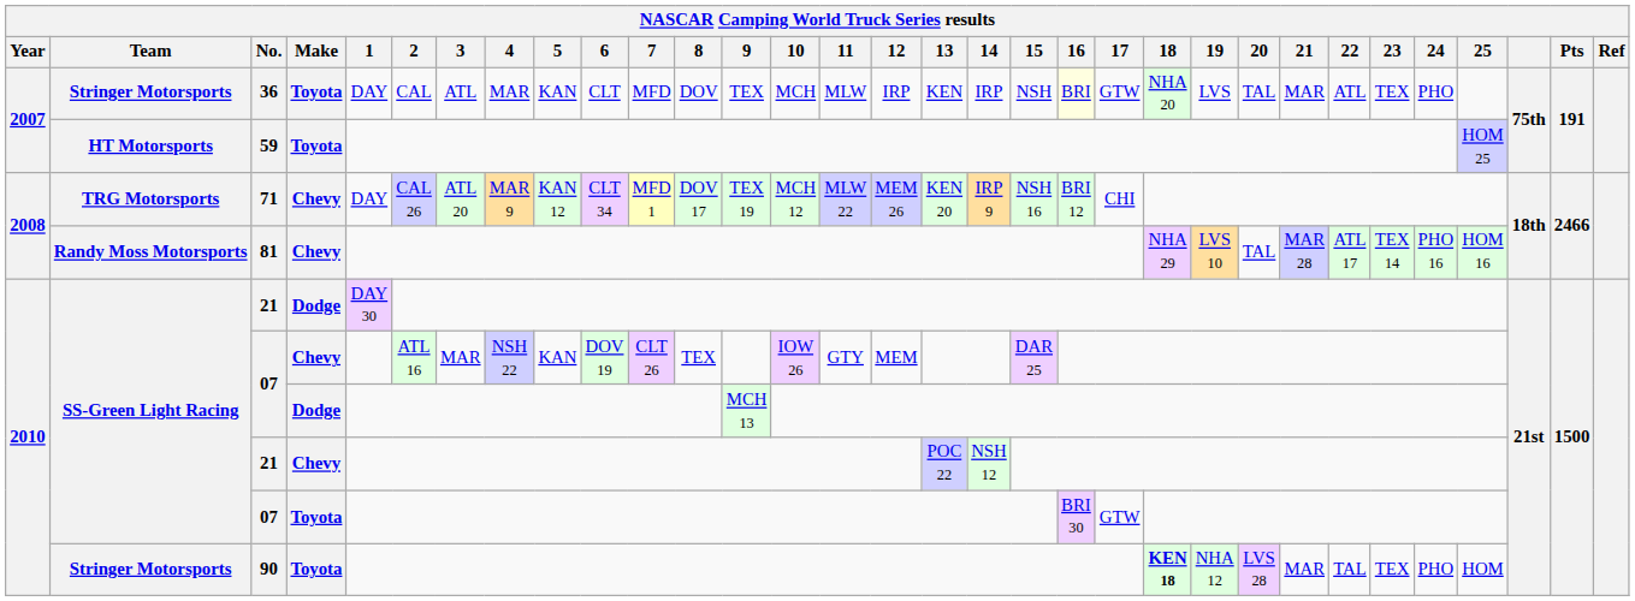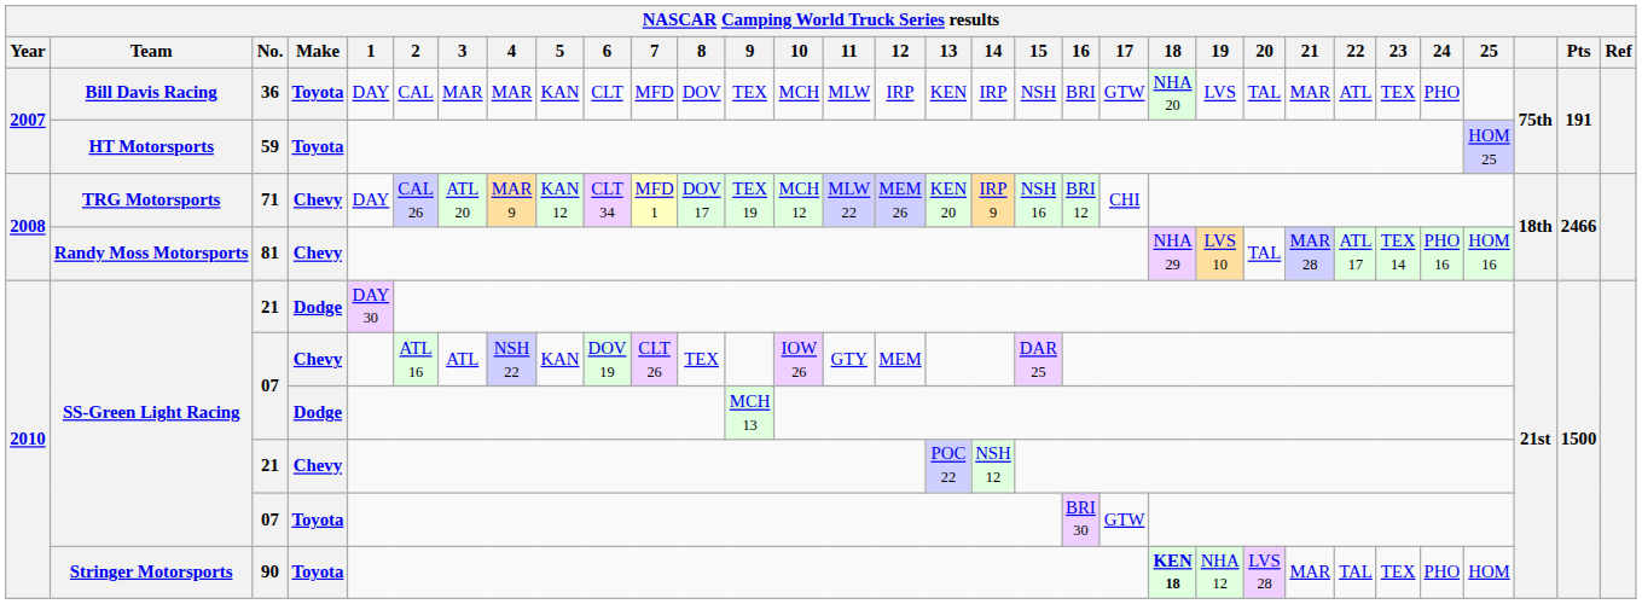36 | Team: Stringer Motorsports -> Bill Davis Racing
36 | 3: ATL -> MAR
36 | 16: lightyellow background -> no background
07 / Chevy | 3: MAR -> ATL
